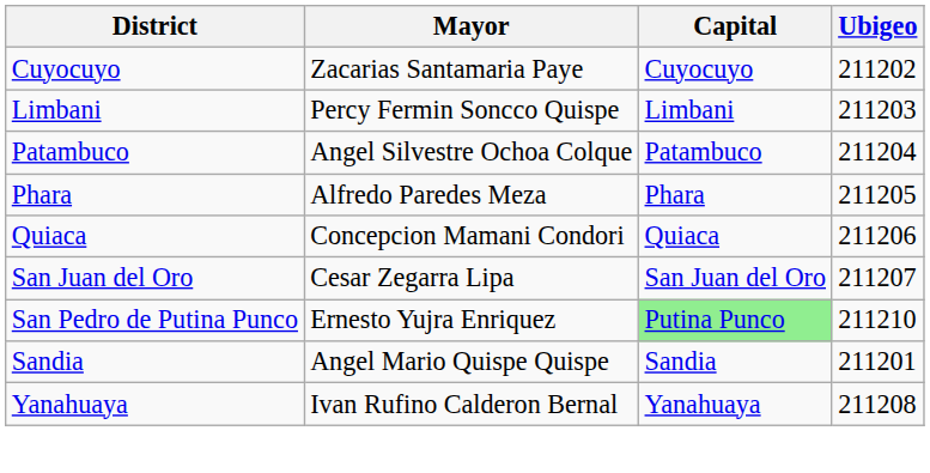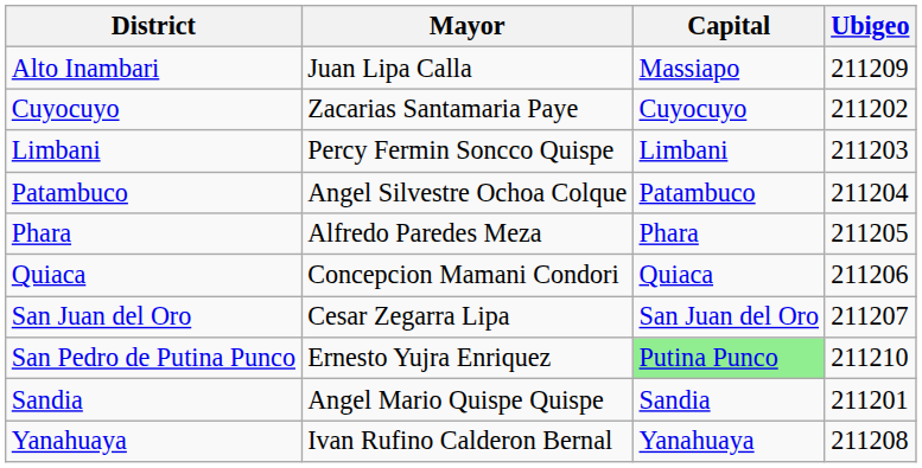+ row: Alto Inambari | Juan Lipa Calla | Massiapo | 211209
